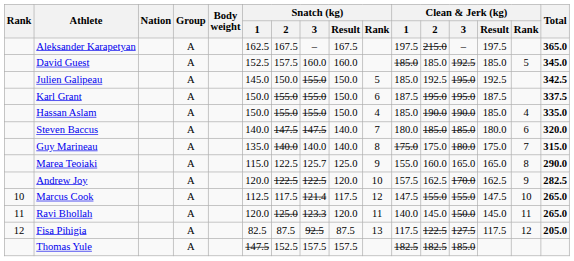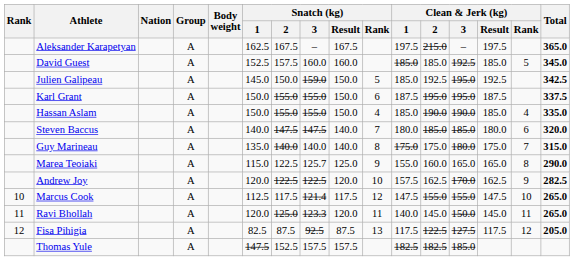Julien Galipeau | Snatch (kg) / 3: 155.0 -> 159.0
